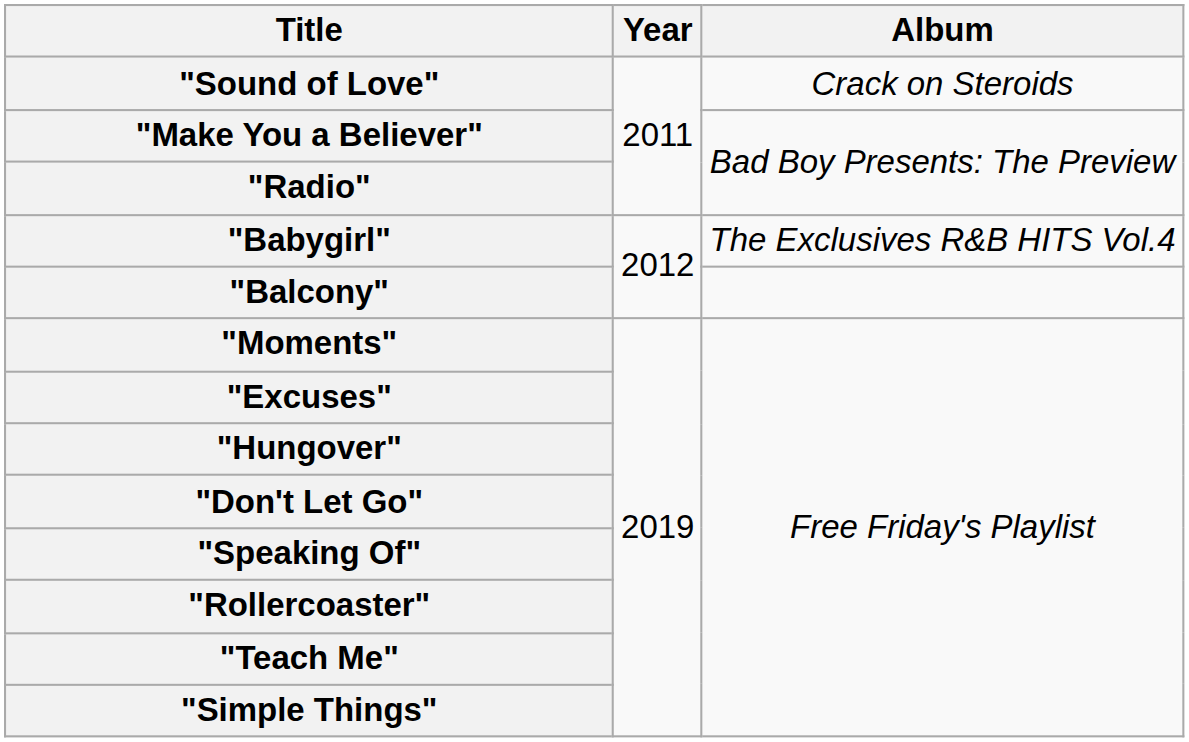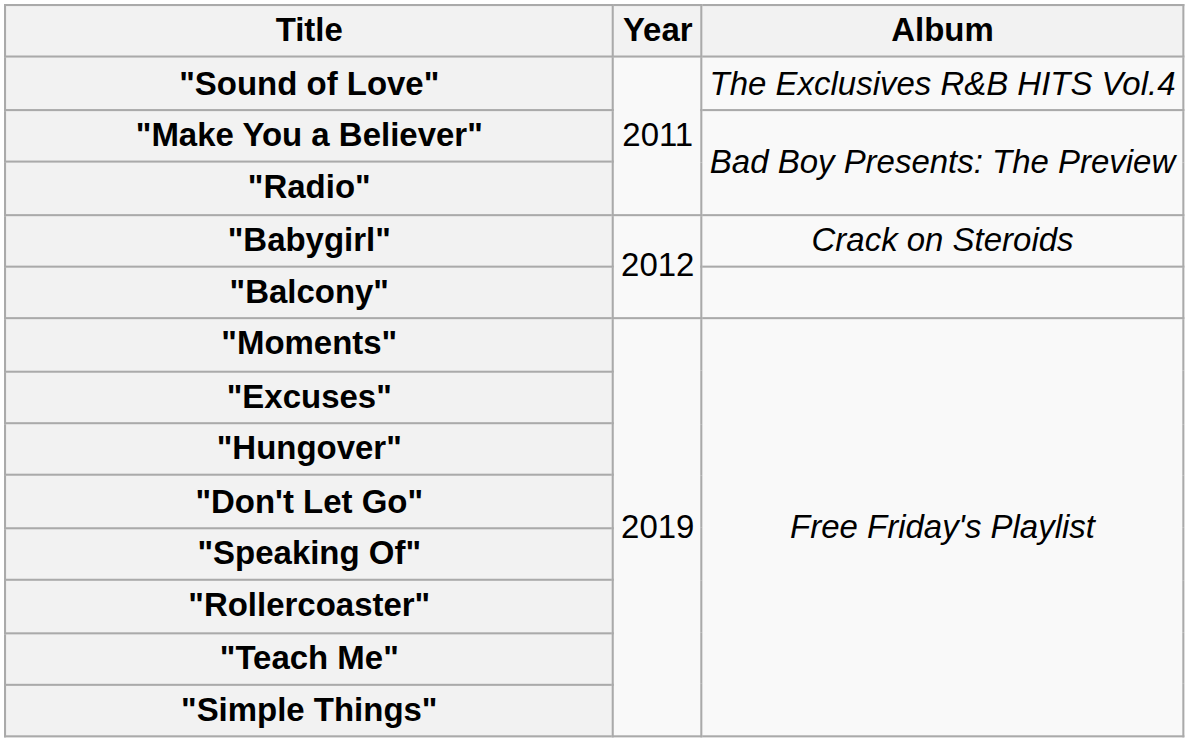"Sound of Love" | Album: Crack on Steroids -> The Exclusives R&B HITS Vol.4
"Babygirl" | Album: The Exclusives R&B HITS Vol.4 -> Crack on Steroids
